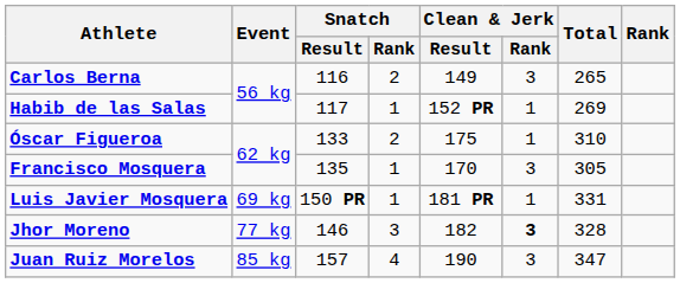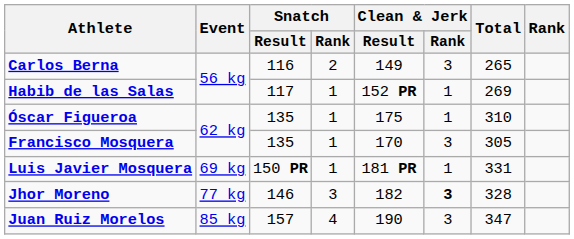Óscar Figueroa | Snatch / Result: 133 -> 135
Óscar Figueroa | Snatch / Rank: 2 -> 1
